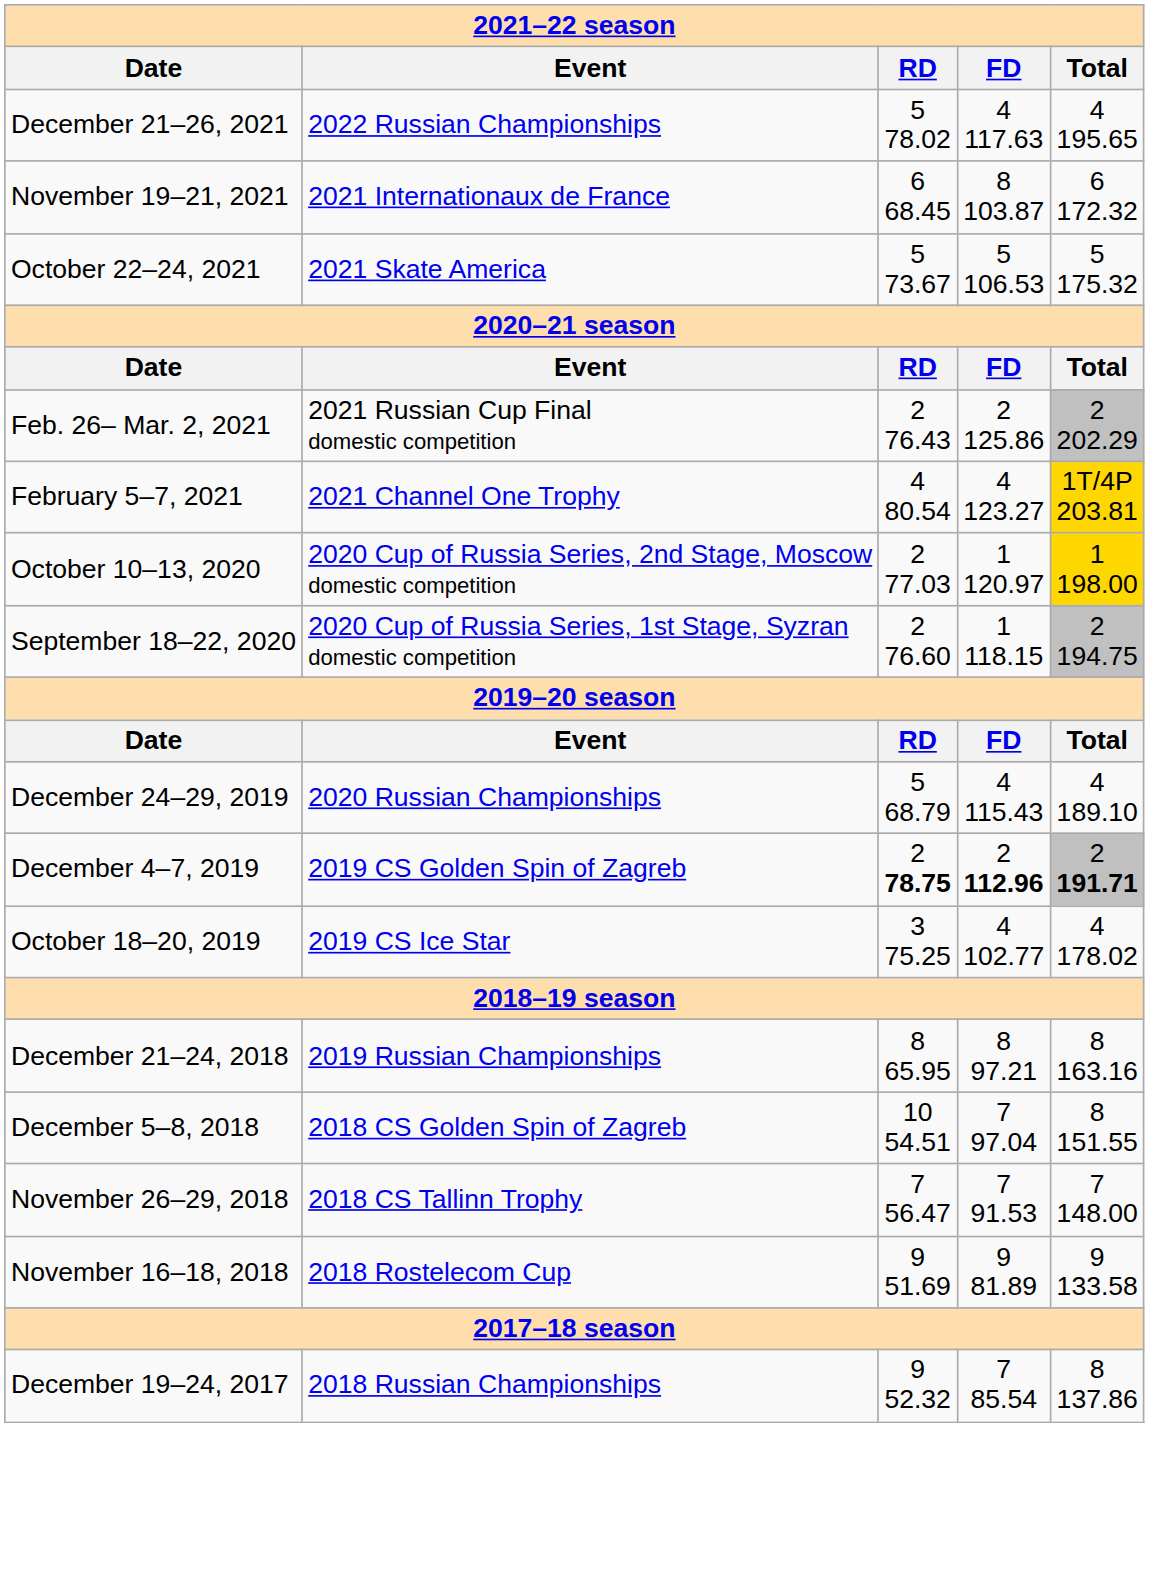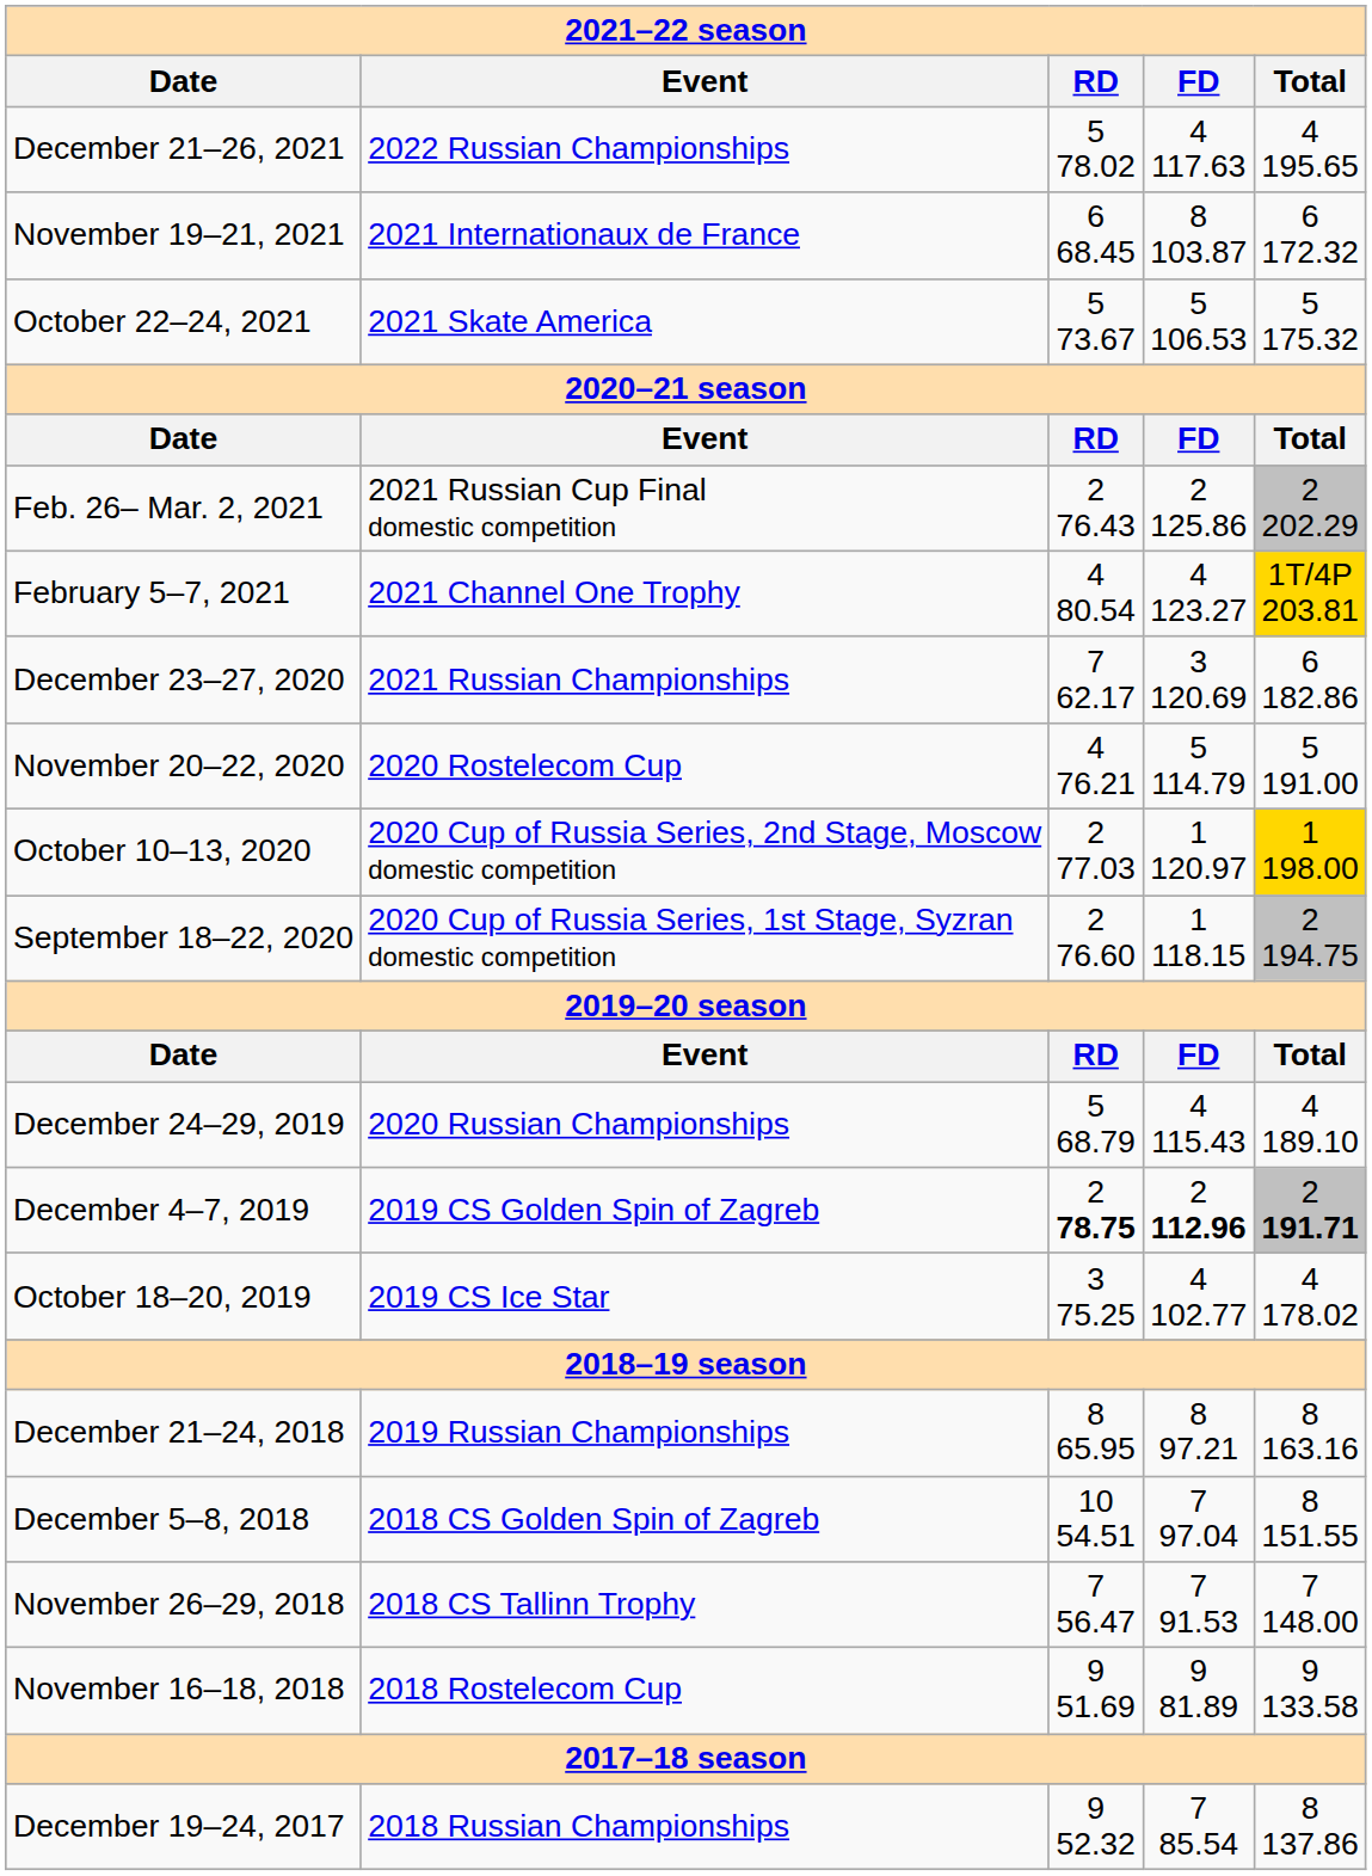+ row: December 23–27, 2020 | 2021 Russian Championships | 7 62.17 | 3 120.69 | 6 182.86
+ row: November 20–22, 2020 | 2020 Rostelecom Cup | 4 76.21 | 5 114.79 | 5 191.00
